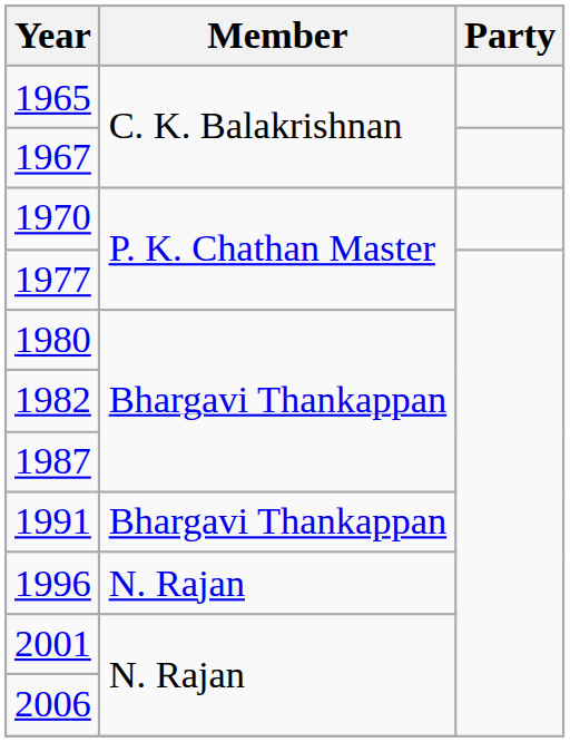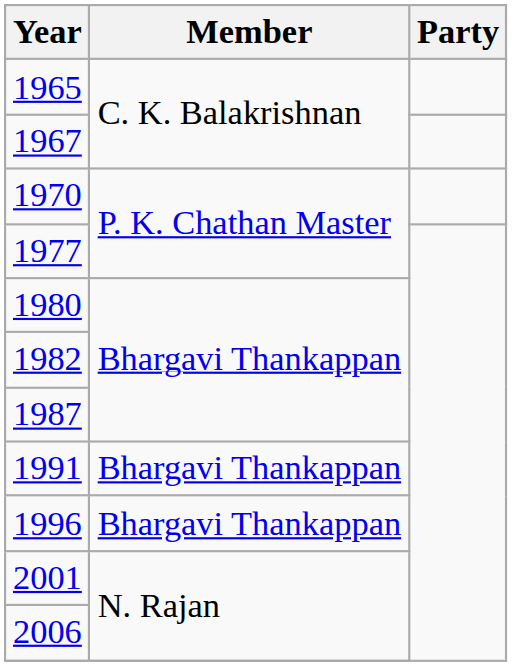1996 | Member: N. Rajan -> Bhargavi Thankappan
